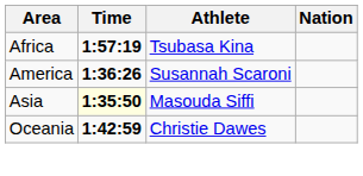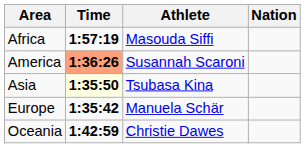Africa | Athlete: Tsubasa Kina -> Masouda Siffi
America | Time: no background -> lightsalmon background
Asia | Athlete: Masouda Siffi -> Tsubasa Kina
+ row: Europe | 1:35:42 | Manuela Schär
